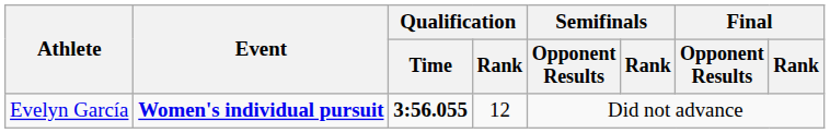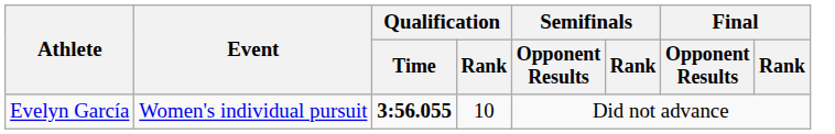Evelyn García | Event: bold -> normal
Evelyn García | Qualification / Rank: 12 -> 10
